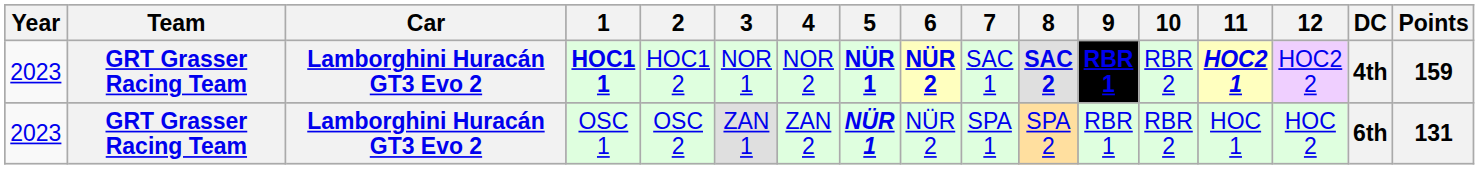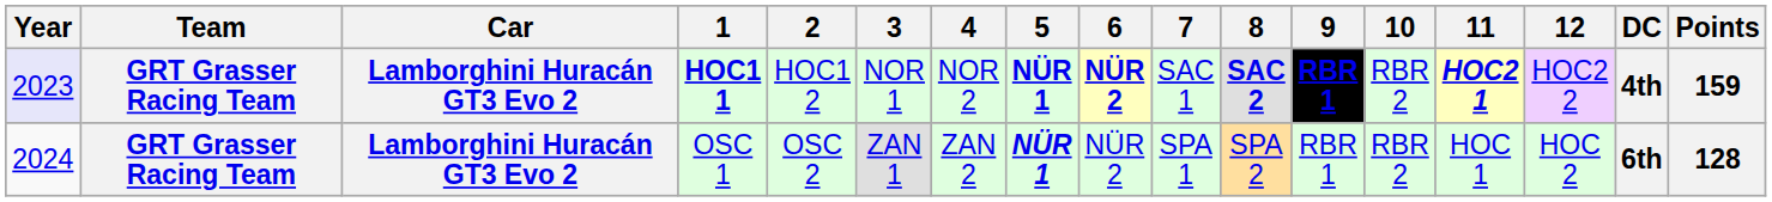HOC1 1 | Year: no background -> lavender background
OSC 1 | Year: 2023 -> 2024
OSC 1 | Points: 131 -> 128
